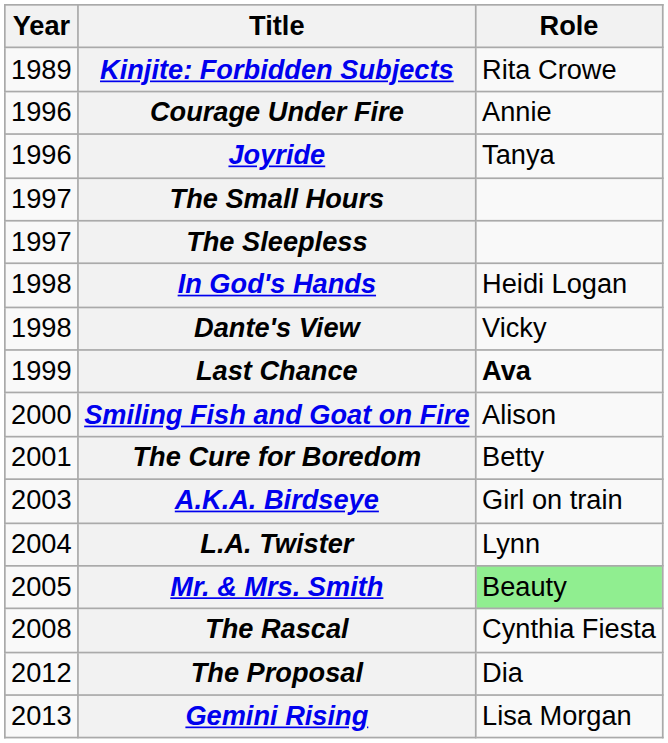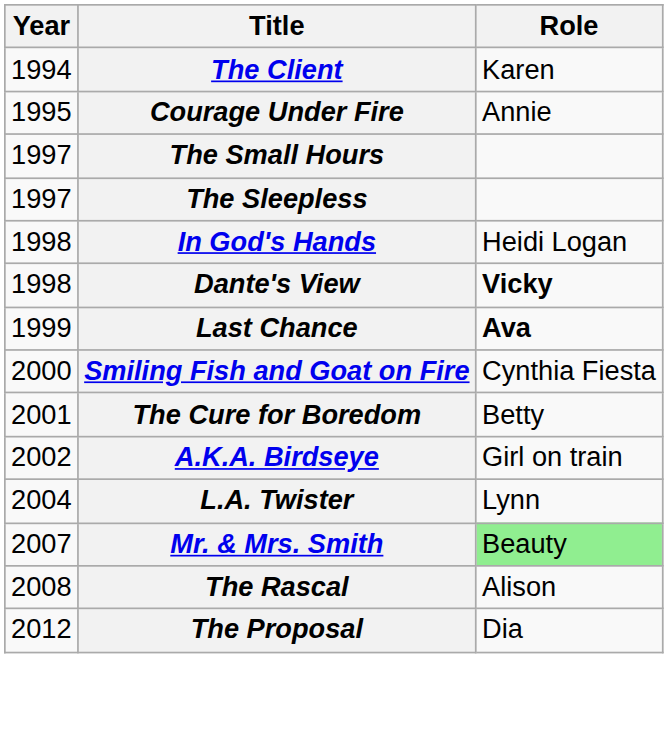- row: 1989 | Kinjite: Forbidden Subjects | Rita Crowe
+ row: 1994 | The Client | Karen
Courage Under Fire | Year: 1996 -> 1995
- row: 1996 | Joyride | Tanya
Dante's View | Role: normal -> bold
Smiling Fish and Goat on Fire | Role: Alison -> Cynthia Fiesta
A.K.A. Birdseye | Year: 2003 -> 2002
Mr. & Mrs. Smith | Year: 2005 -> 2007
The Rascal | Role: Cynthia Fiesta -> Alison
- row: 2013 | Gemini Rising | Lisa Morgan
